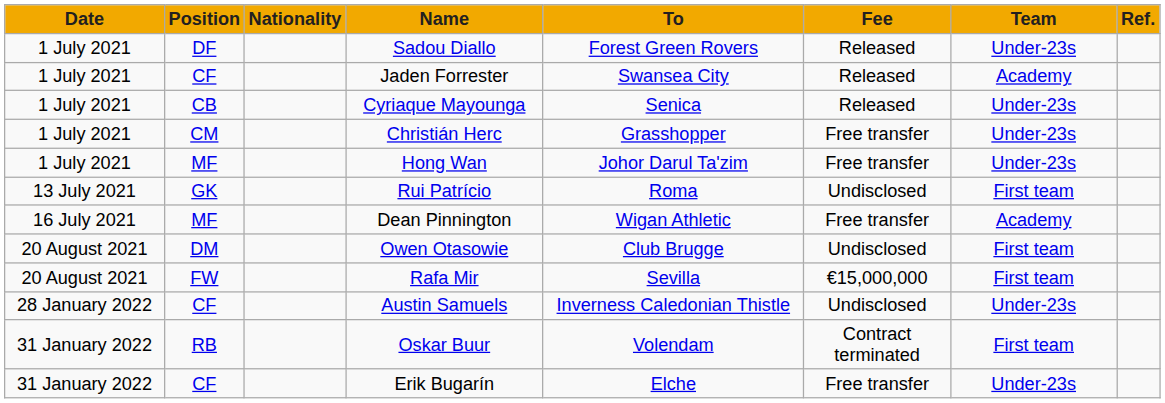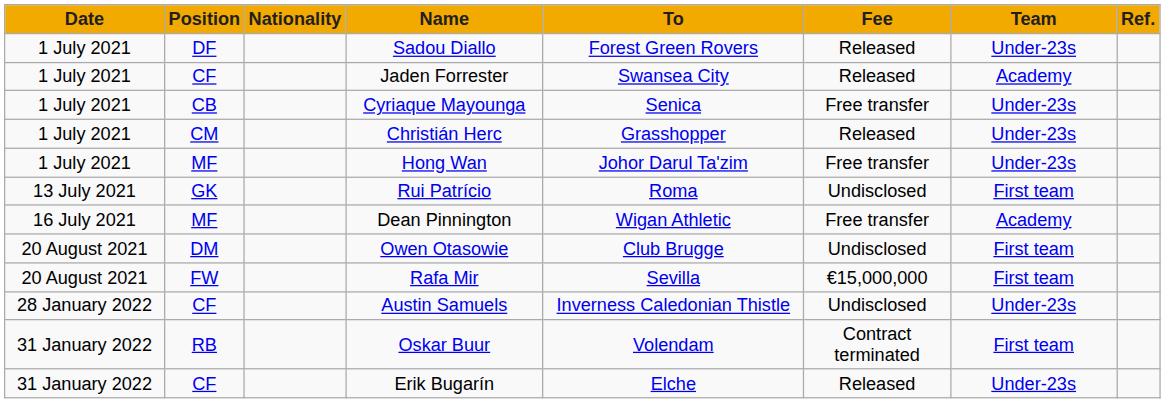Cyriaque Mayounga | Fee: Released -> Free transfer
Christián Herc | Fee: Free transfer -> Released
Erik Bugarín | Fee: Free transfer -> Released
